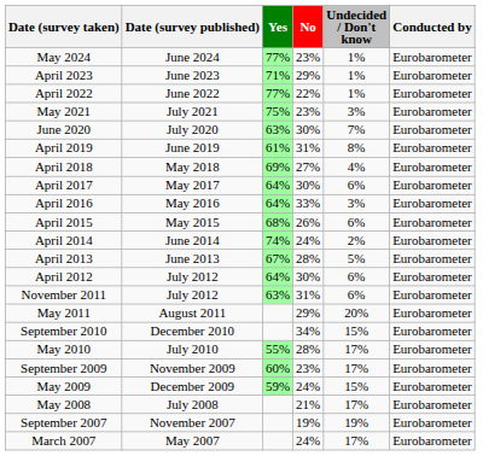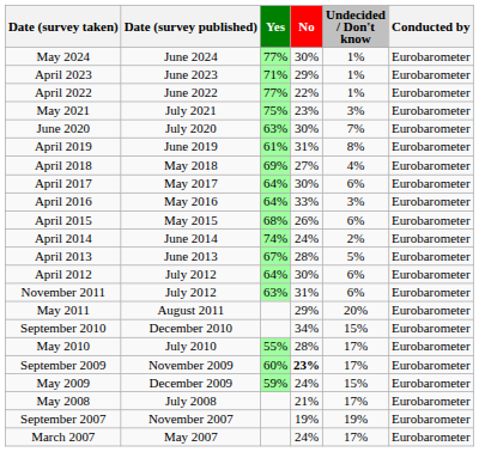May 2024 | No: 23% -> 30%
September 2009 | No: normal -> bold
